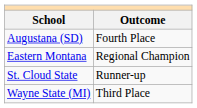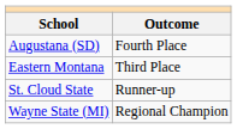Eastern Montana | Outcome: Regional Champion -> Third Place
Wayne State (MI) | Outcome: Third Place -> Regional Champion
